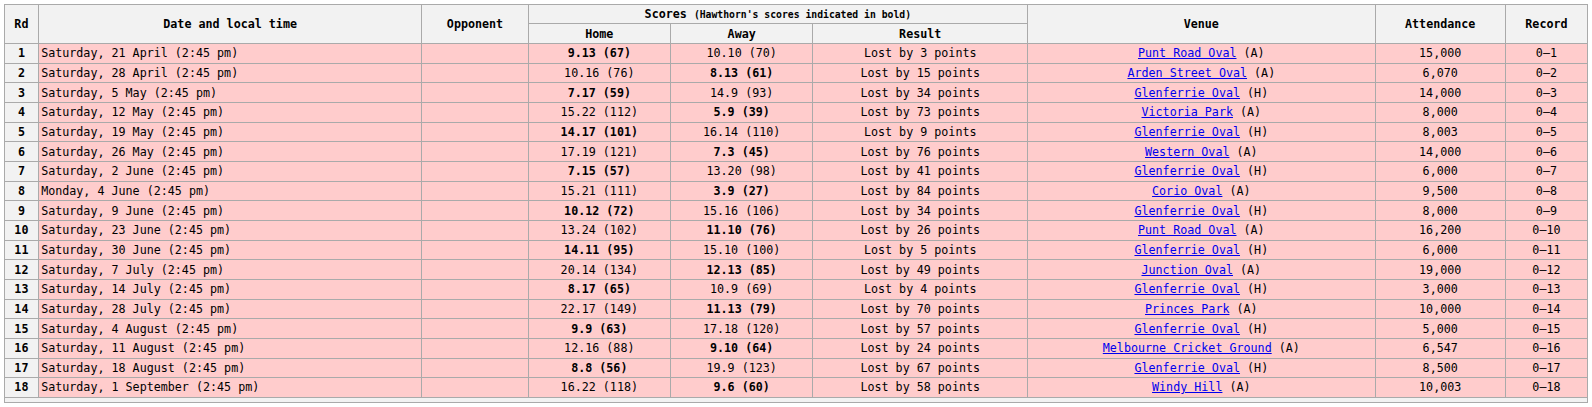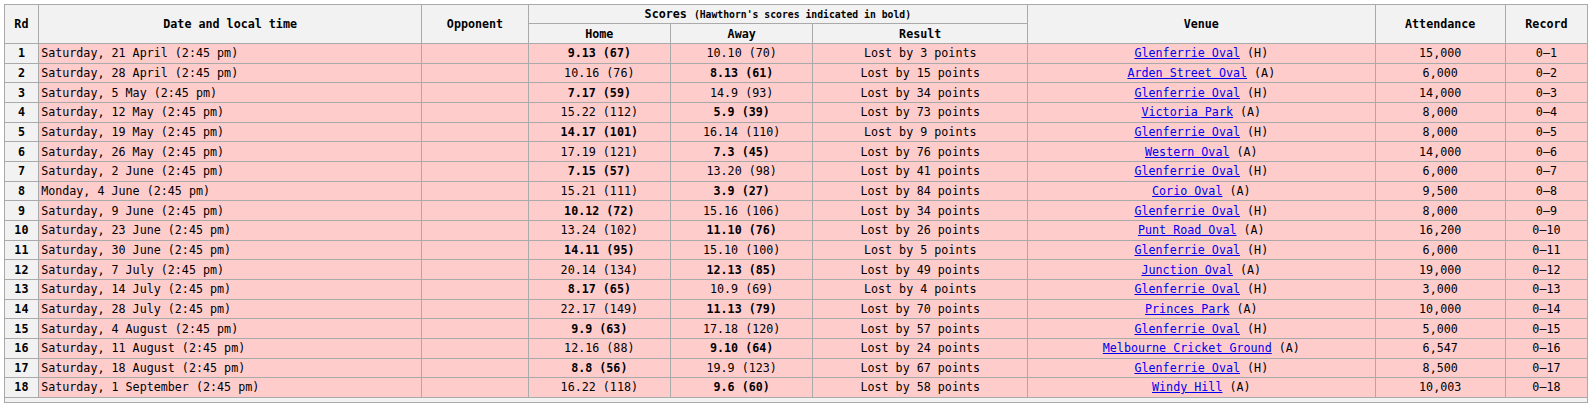1 | Venue: Punt Road Oval (A) -> Glenferrie Oval (H)
2 | Attendance: 6,070 -> 6,000
5 | Attendance: 8,003 -> 8,000
